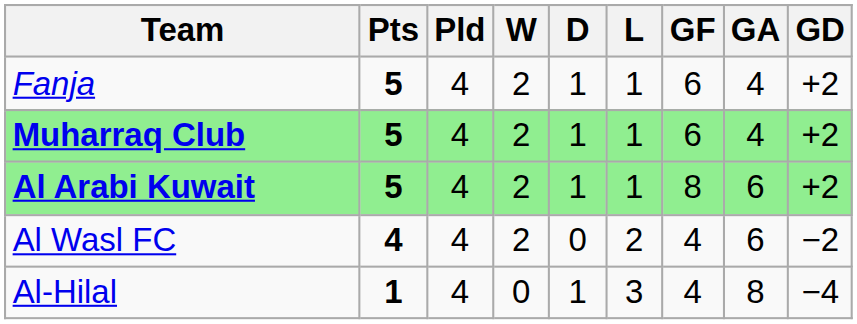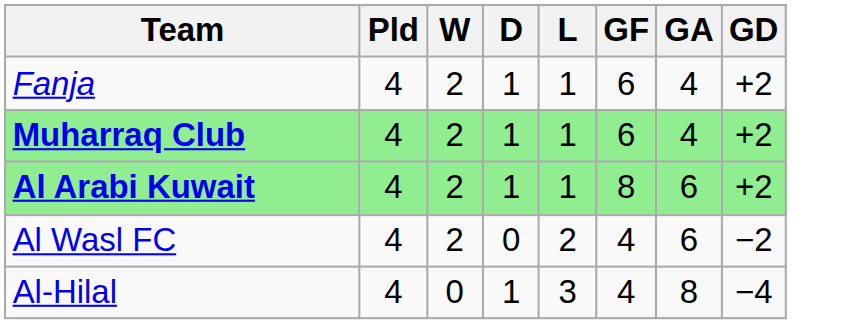- column: Pts | 5 | 5 | 5 | 4 | 1
